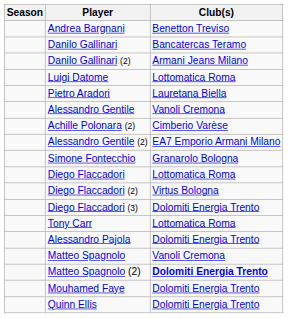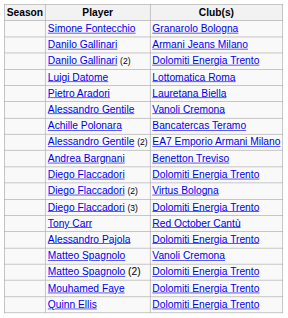rows swapped: Andrea Bargnani <-> Simone Fontecchio
Danilo Gallinari | Club(s): Bancatercas Teramo -> Armani Jeans Milano
Danilo Gallinari (2) | Club(s): Armani Jeans Milano -> Dolomiti Energia Trento
+ row: Achille Polonara | Bancatercas Teramo
- row: Achille Polonara (2) | Cimberio Varèse
Diego Flaccadori | Club(s): Lottomatica Roma -> Dolomiti Energia Trento
Tony Carr | Club(s): Lottomatica Roma -> Red October Cantù
Matteo Spagnolo (2) | Club(s): bold -> normal
